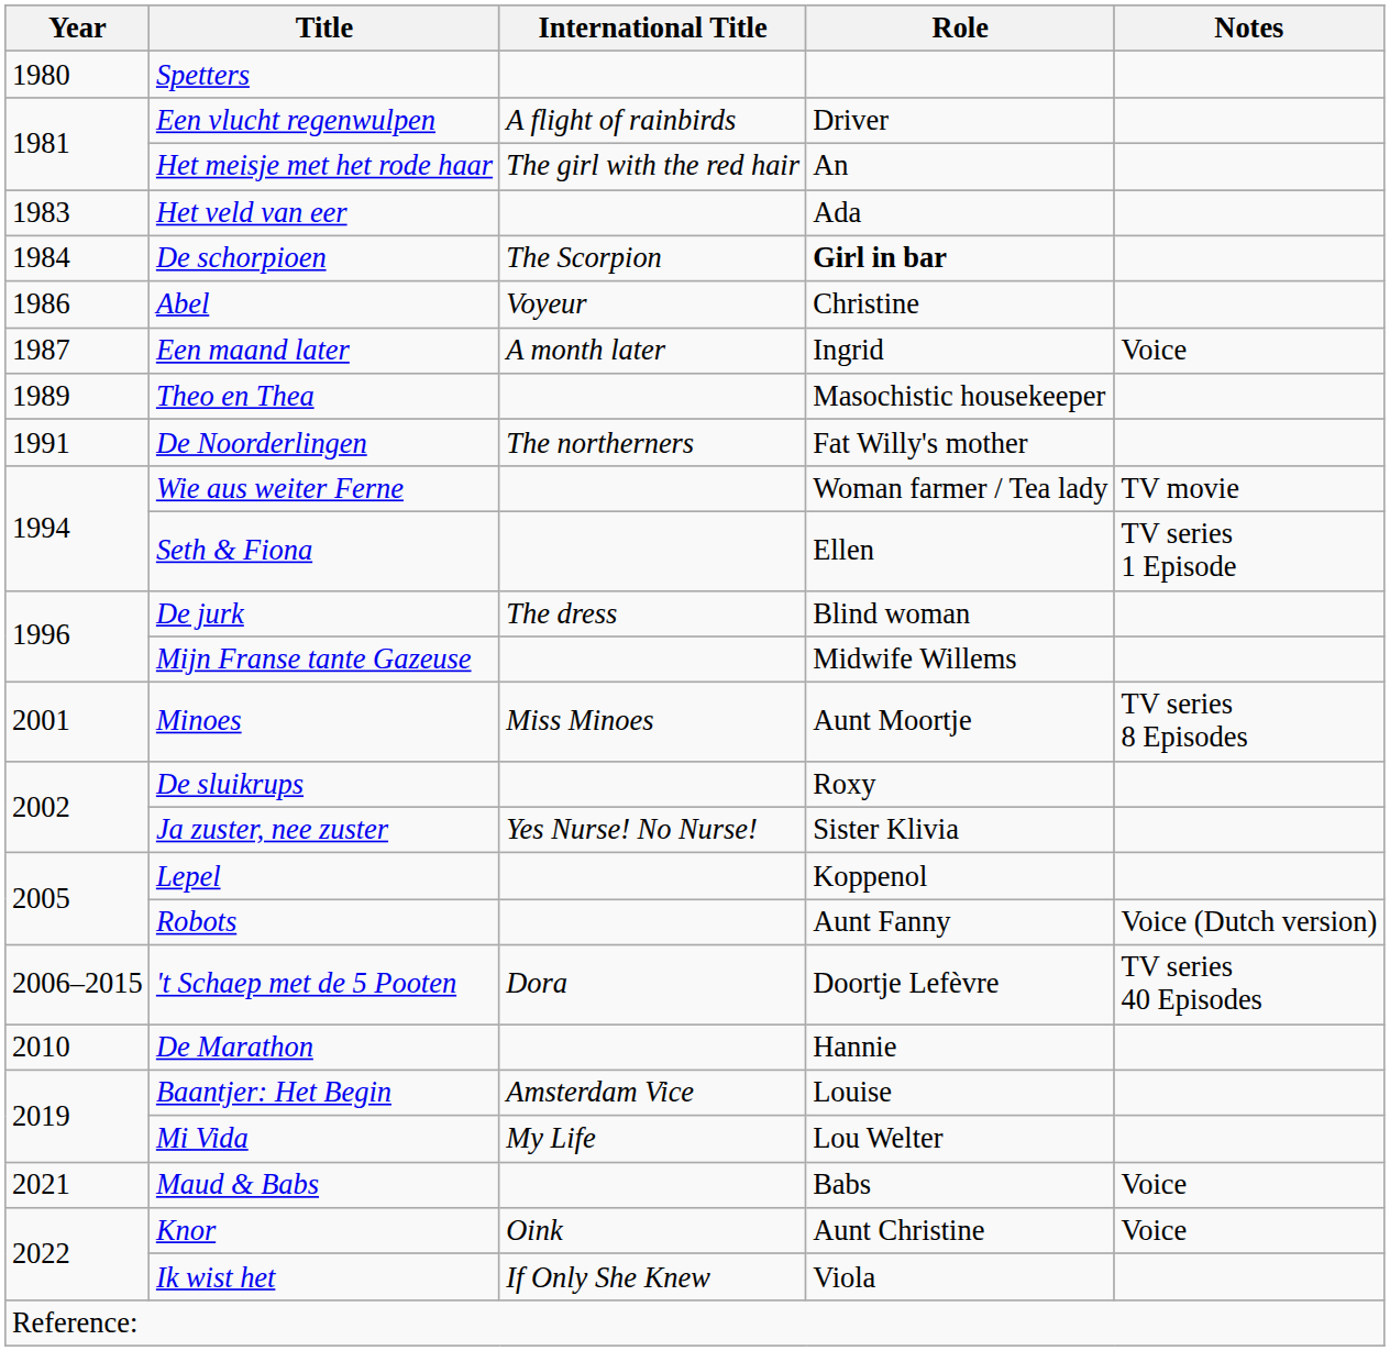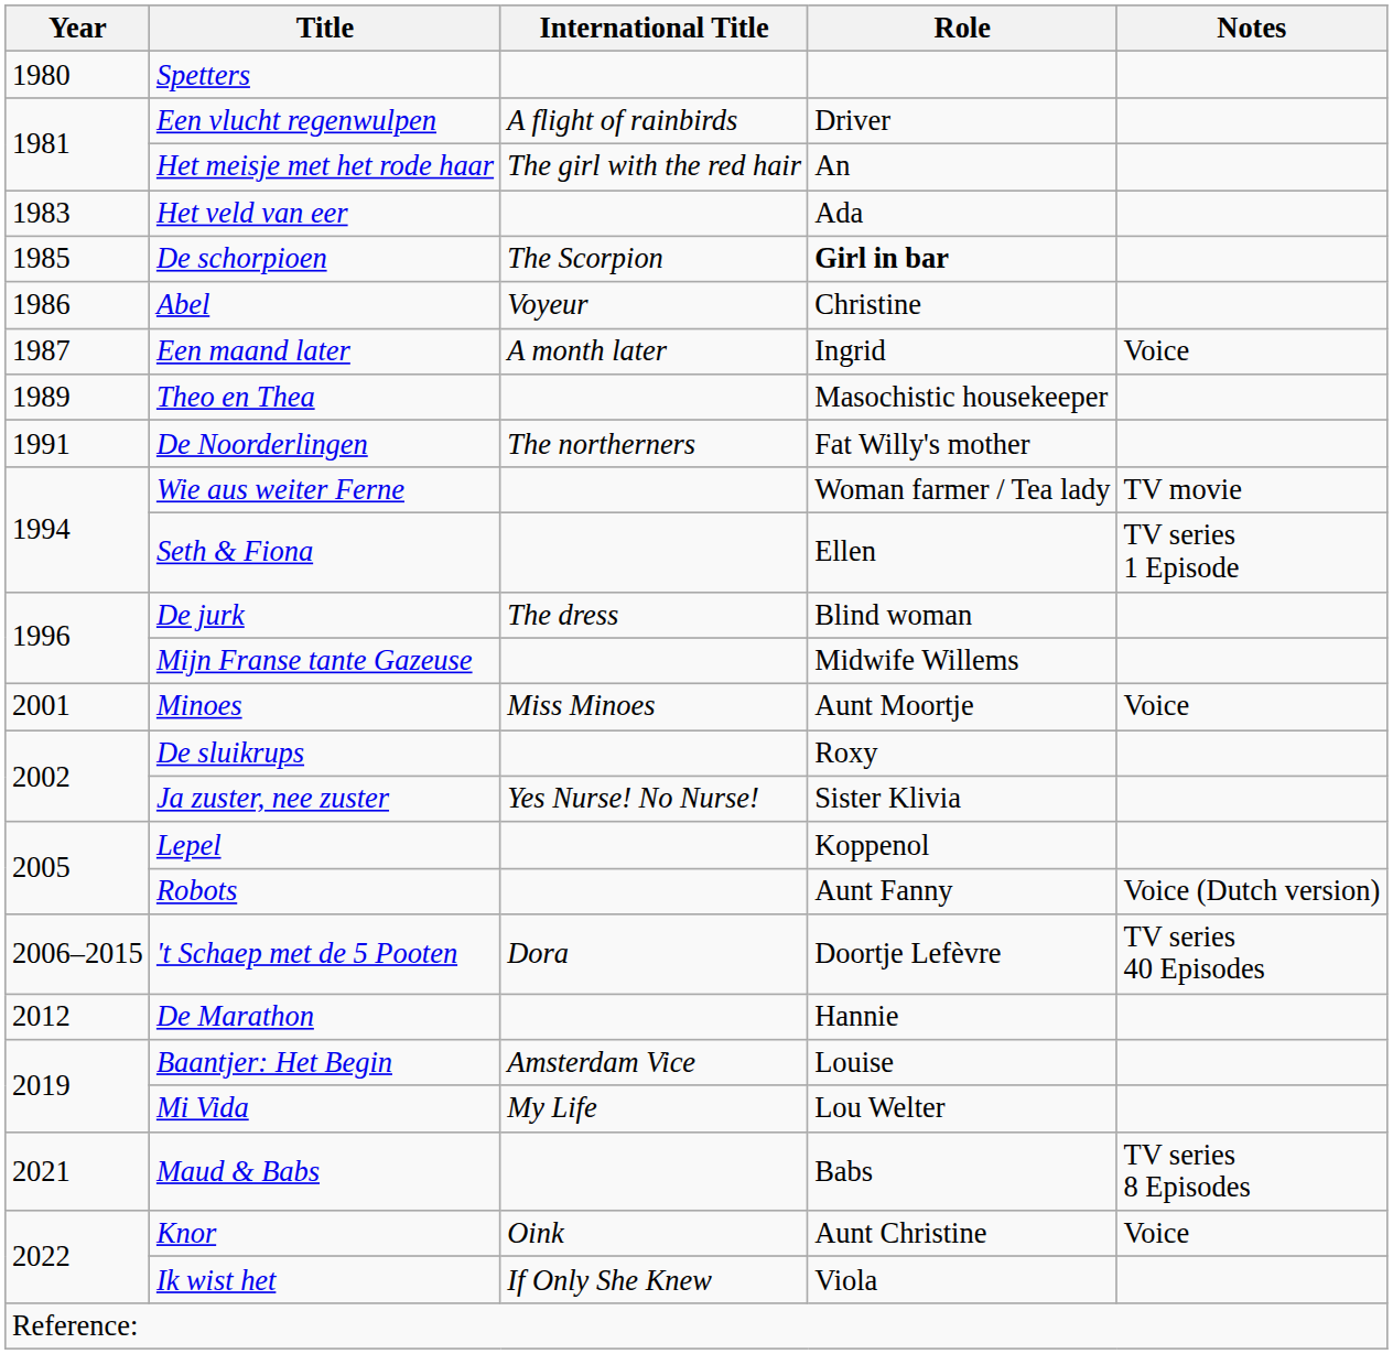De schorpioen | Year: 1984 -> 1985
Minoes | Notes: TV series 8 Episodes -> Voice
De Marathon | Year: 2010 -> 2012
Maud & Babs | Notes: Voice -> TV series 8 Episodes
